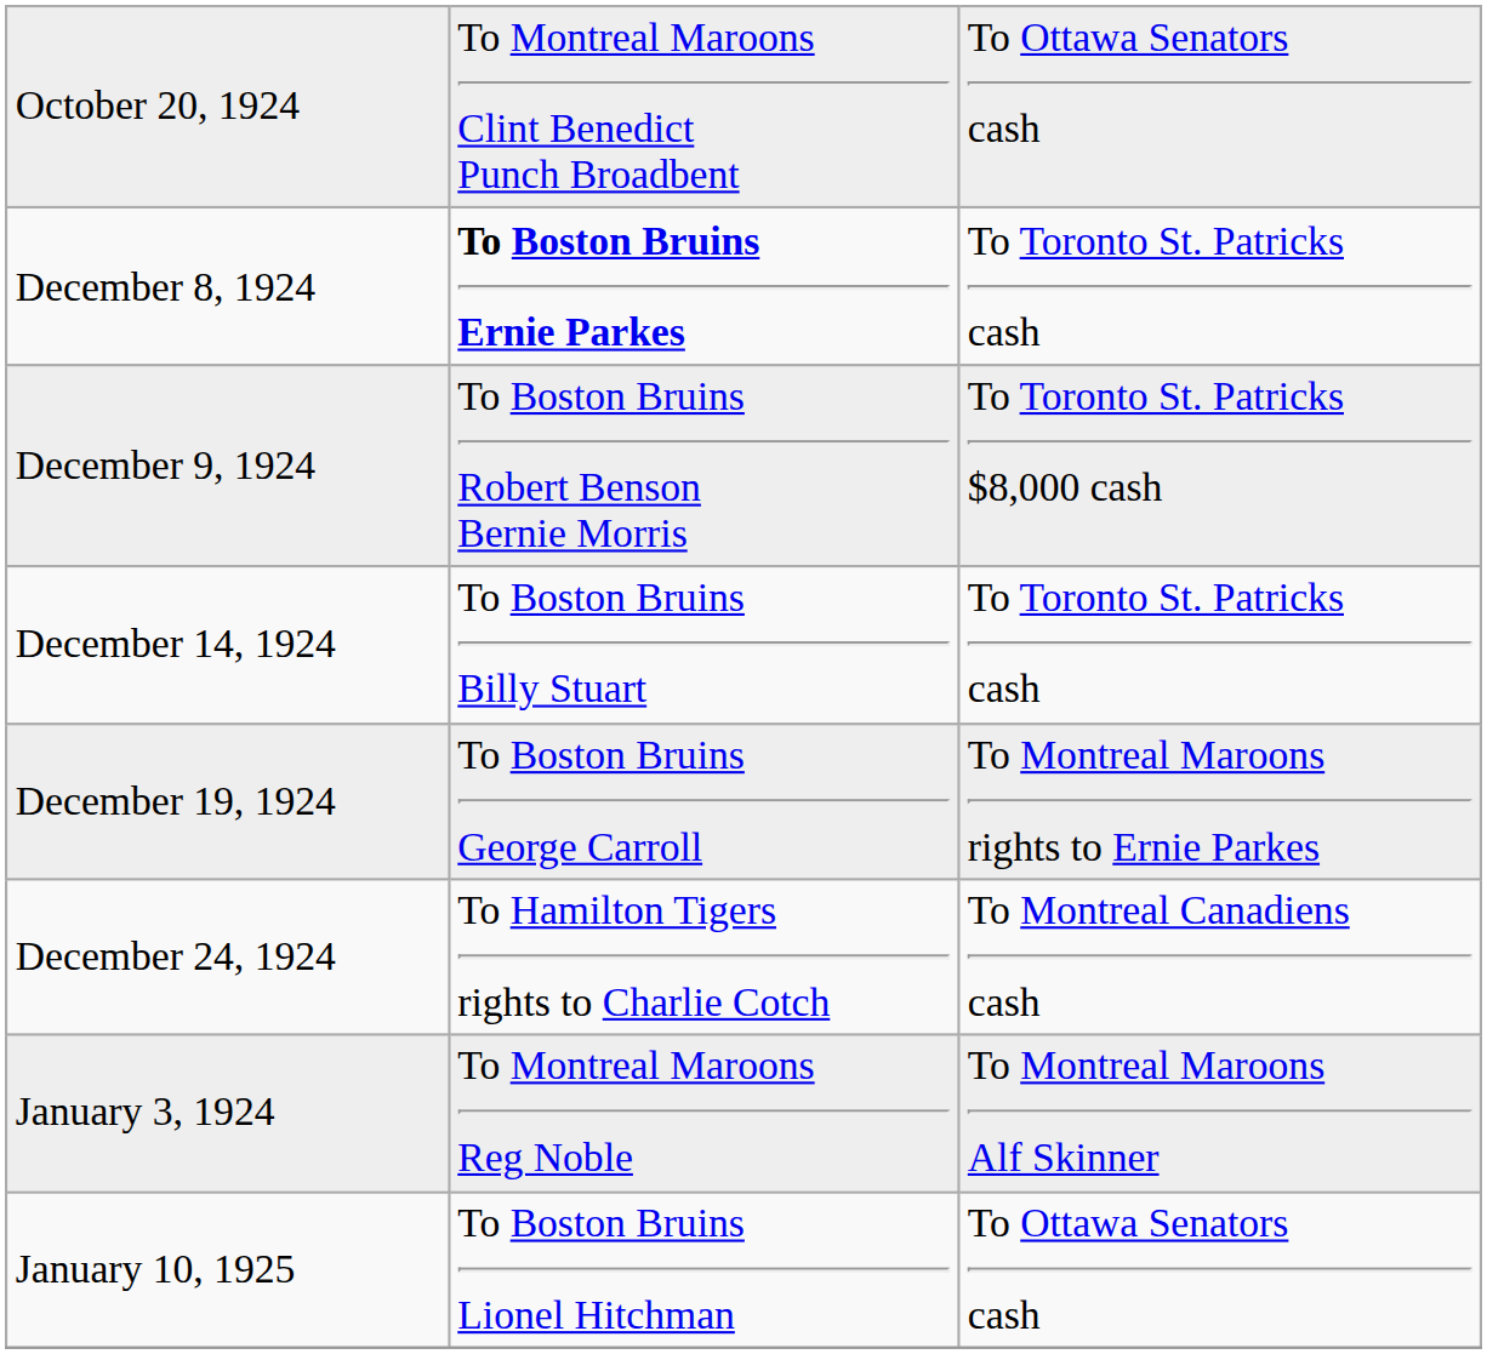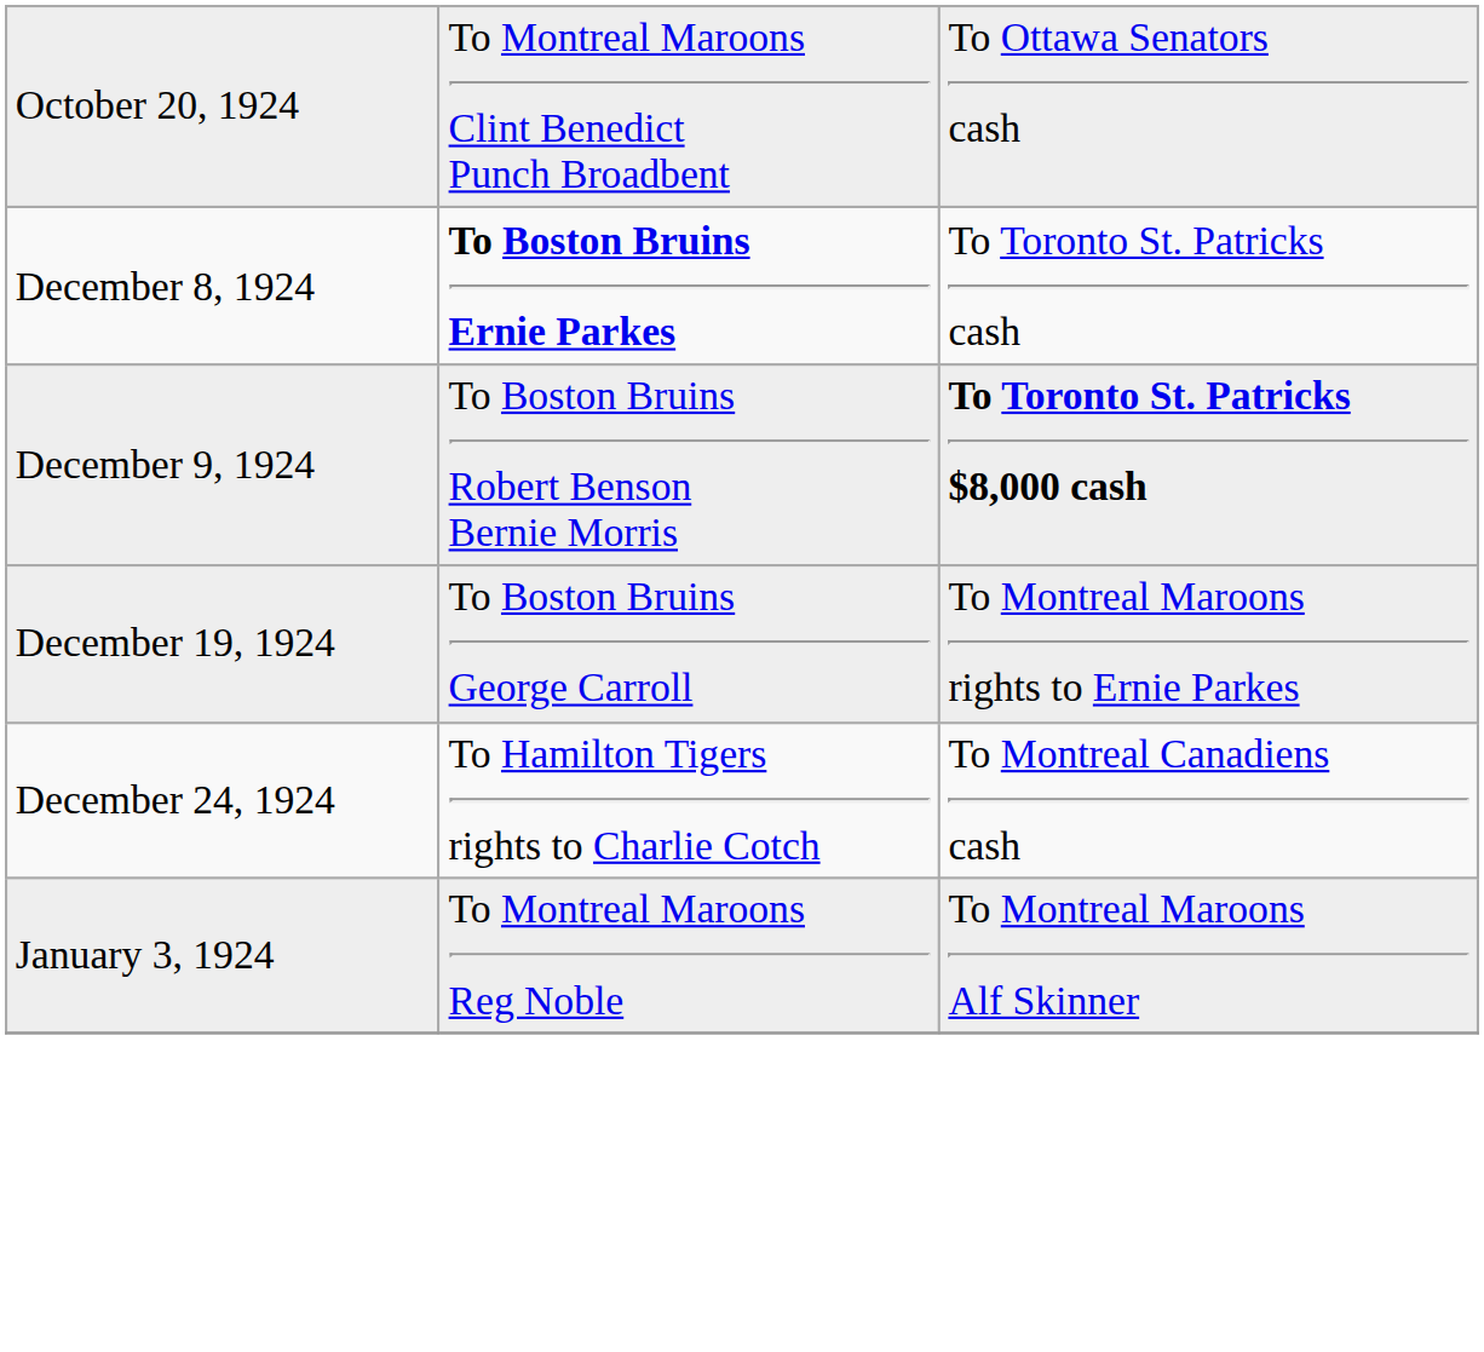December 9, 1924 | column 3: normal -> bold
- row: December 14, 1924 | To Boston Bruins Billy Stuart | To Toronto St. Patricks cash
- row: January 10, 1925 | To Boston Bruins Lionel Hitchman | To Ottawa Senators cash
